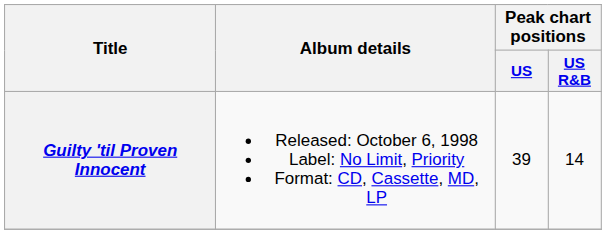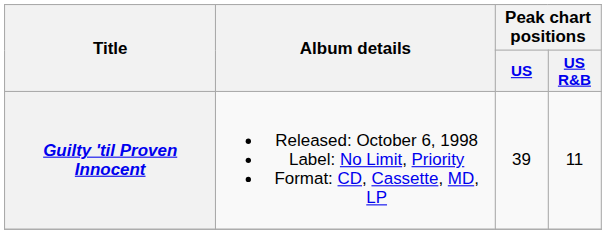Guilty 'til Proven Innocent | Peak chart positions / US R&B: 14 -> 11
